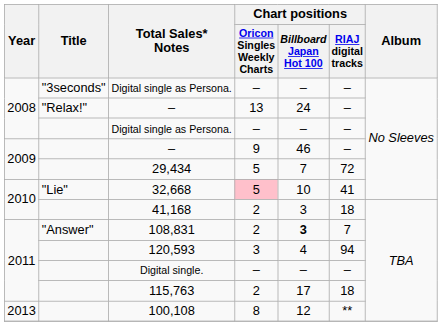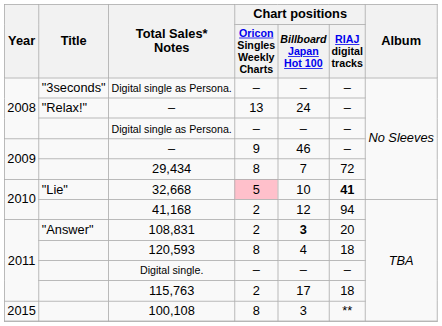29,434 | Chart positions / Oricon Singles Weekly Charts: 5 -> 8
32,668 | Chart positions / RIAJ digital tracks: normal -> bold
41,168 | Chart positions / Billboard Japan Hot 100: 3 -> 12
41,168 | Chart positions / RIAJ digital tracks: 18 -> 94
108,831 | Chart positions / RIAJ digital tracks: 7 -> 20
120,593 | Chart positions / Oricon Singles Weekly Charts: 3 -> 8
120,593 | Chart positions / RIAJ digital tracks: 94 -> 18
100,108 | Year: 2013 -> 2015
100,108 | Chart positions / Billboard Japan Hot 100: 12 -> 3
